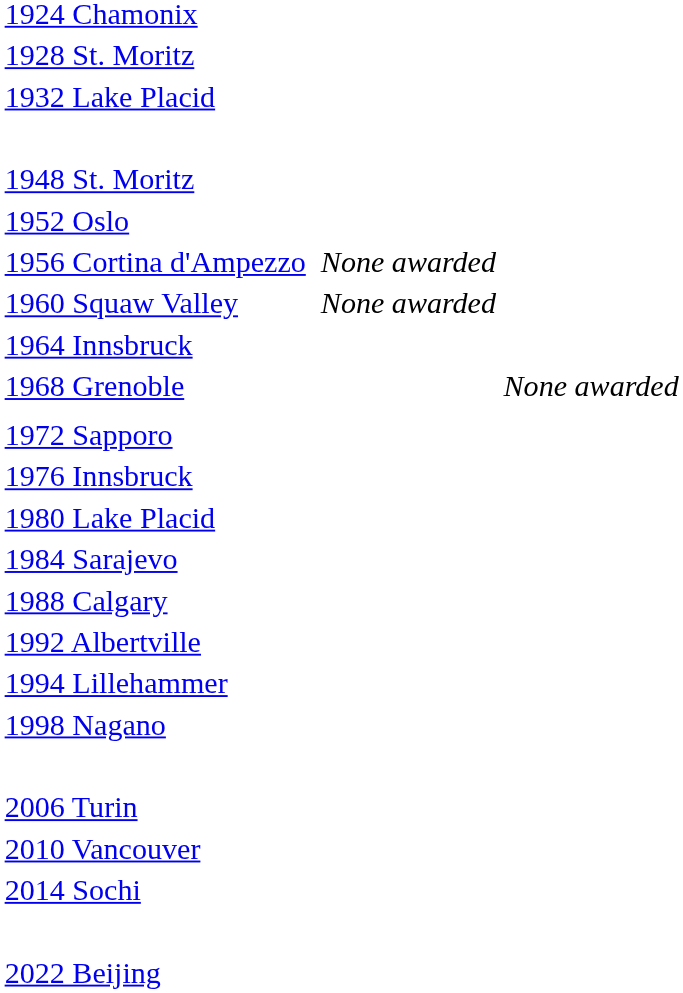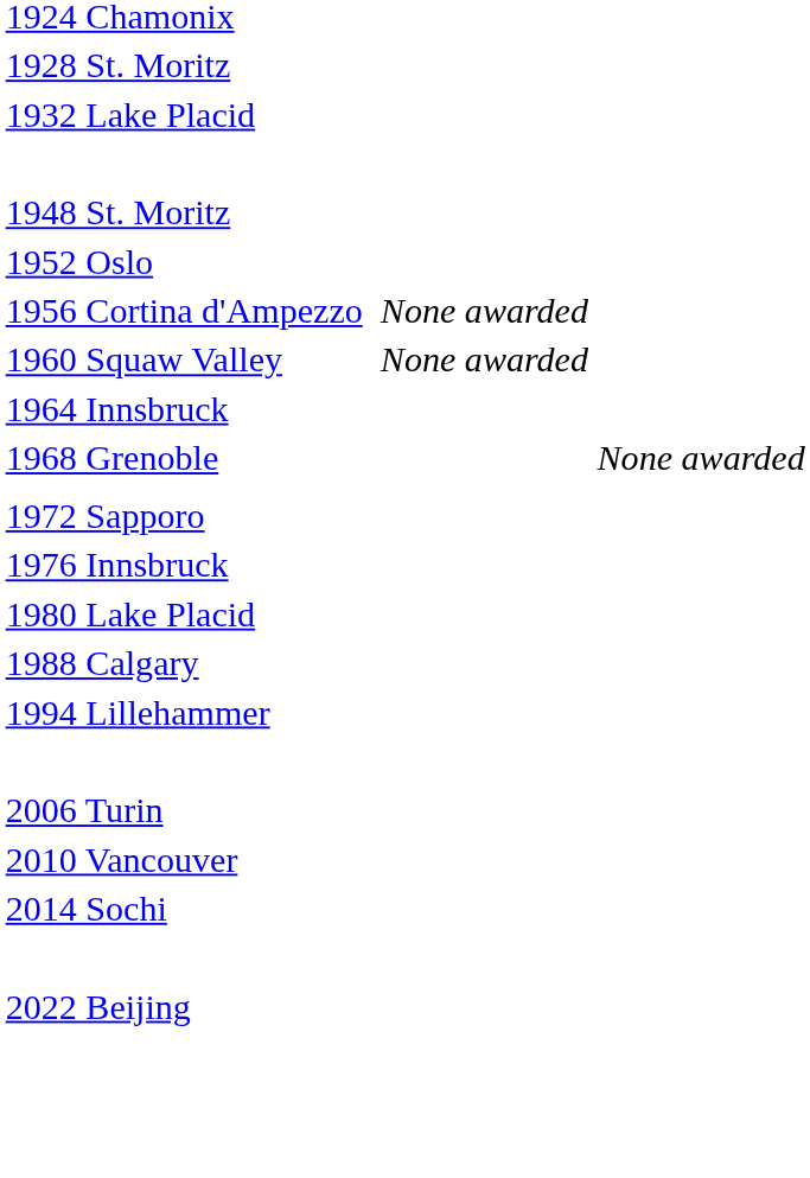- row: 1984 Sarajevo
- row: 1992 Albertville
- row: 1998 Nagano
